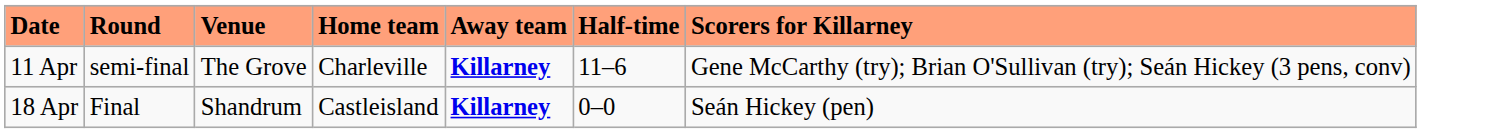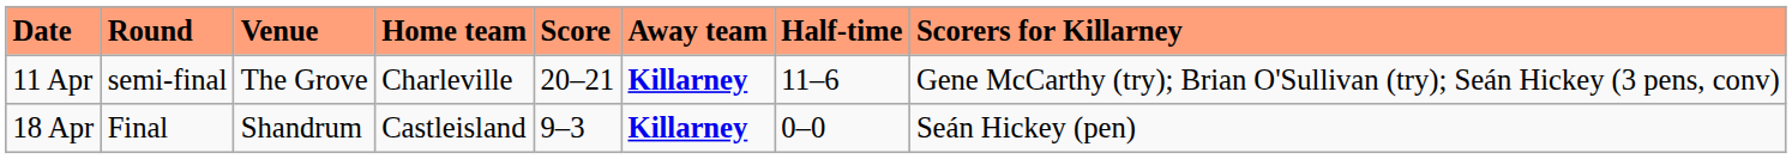+ column: Score | 20–21 | 9–3
